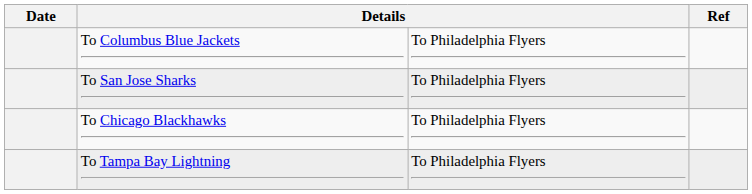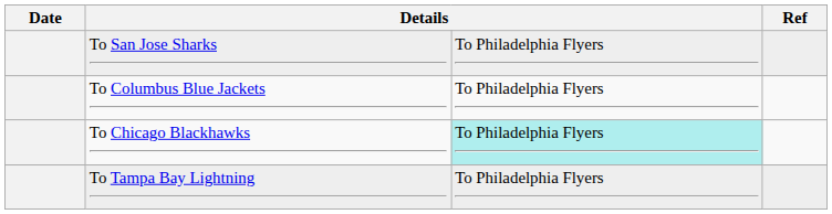rows swapped: To Columbus Blue Jackets <-> To San Jose Sharks
To Chicago Blackhawks | column 3: no background -> paleturquoise background
